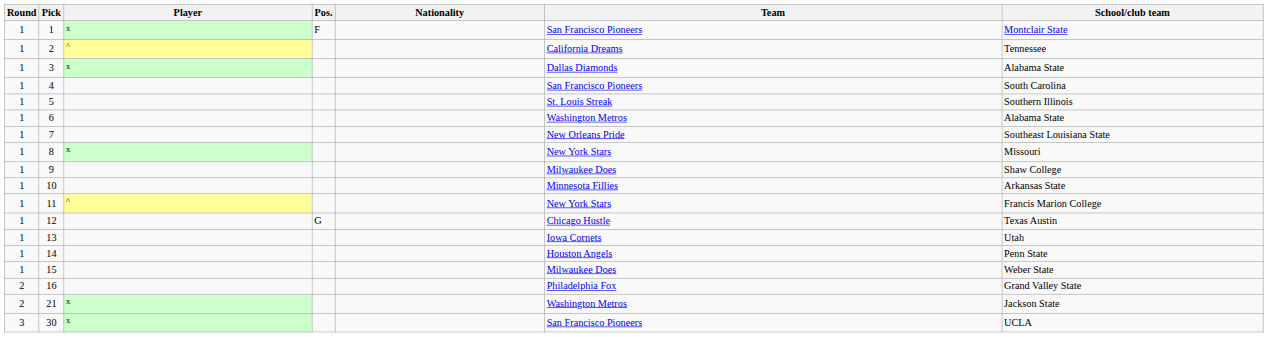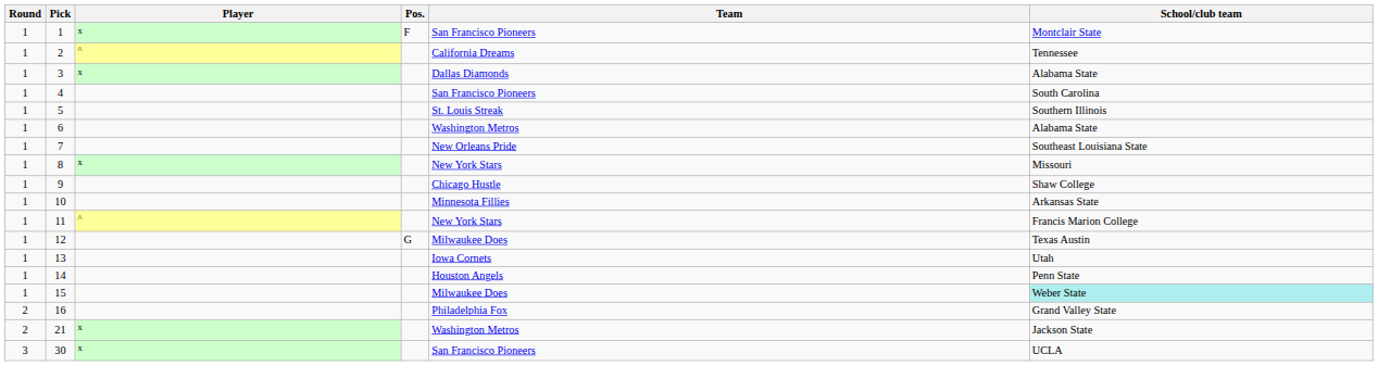- column: Nationality
9 | Team: Milwaukee Does -> Chicago Hustle
12 | Team: Chicago Hustle -> Milwaukee Does
15 | School/club team: no background -> paleturquoise background
